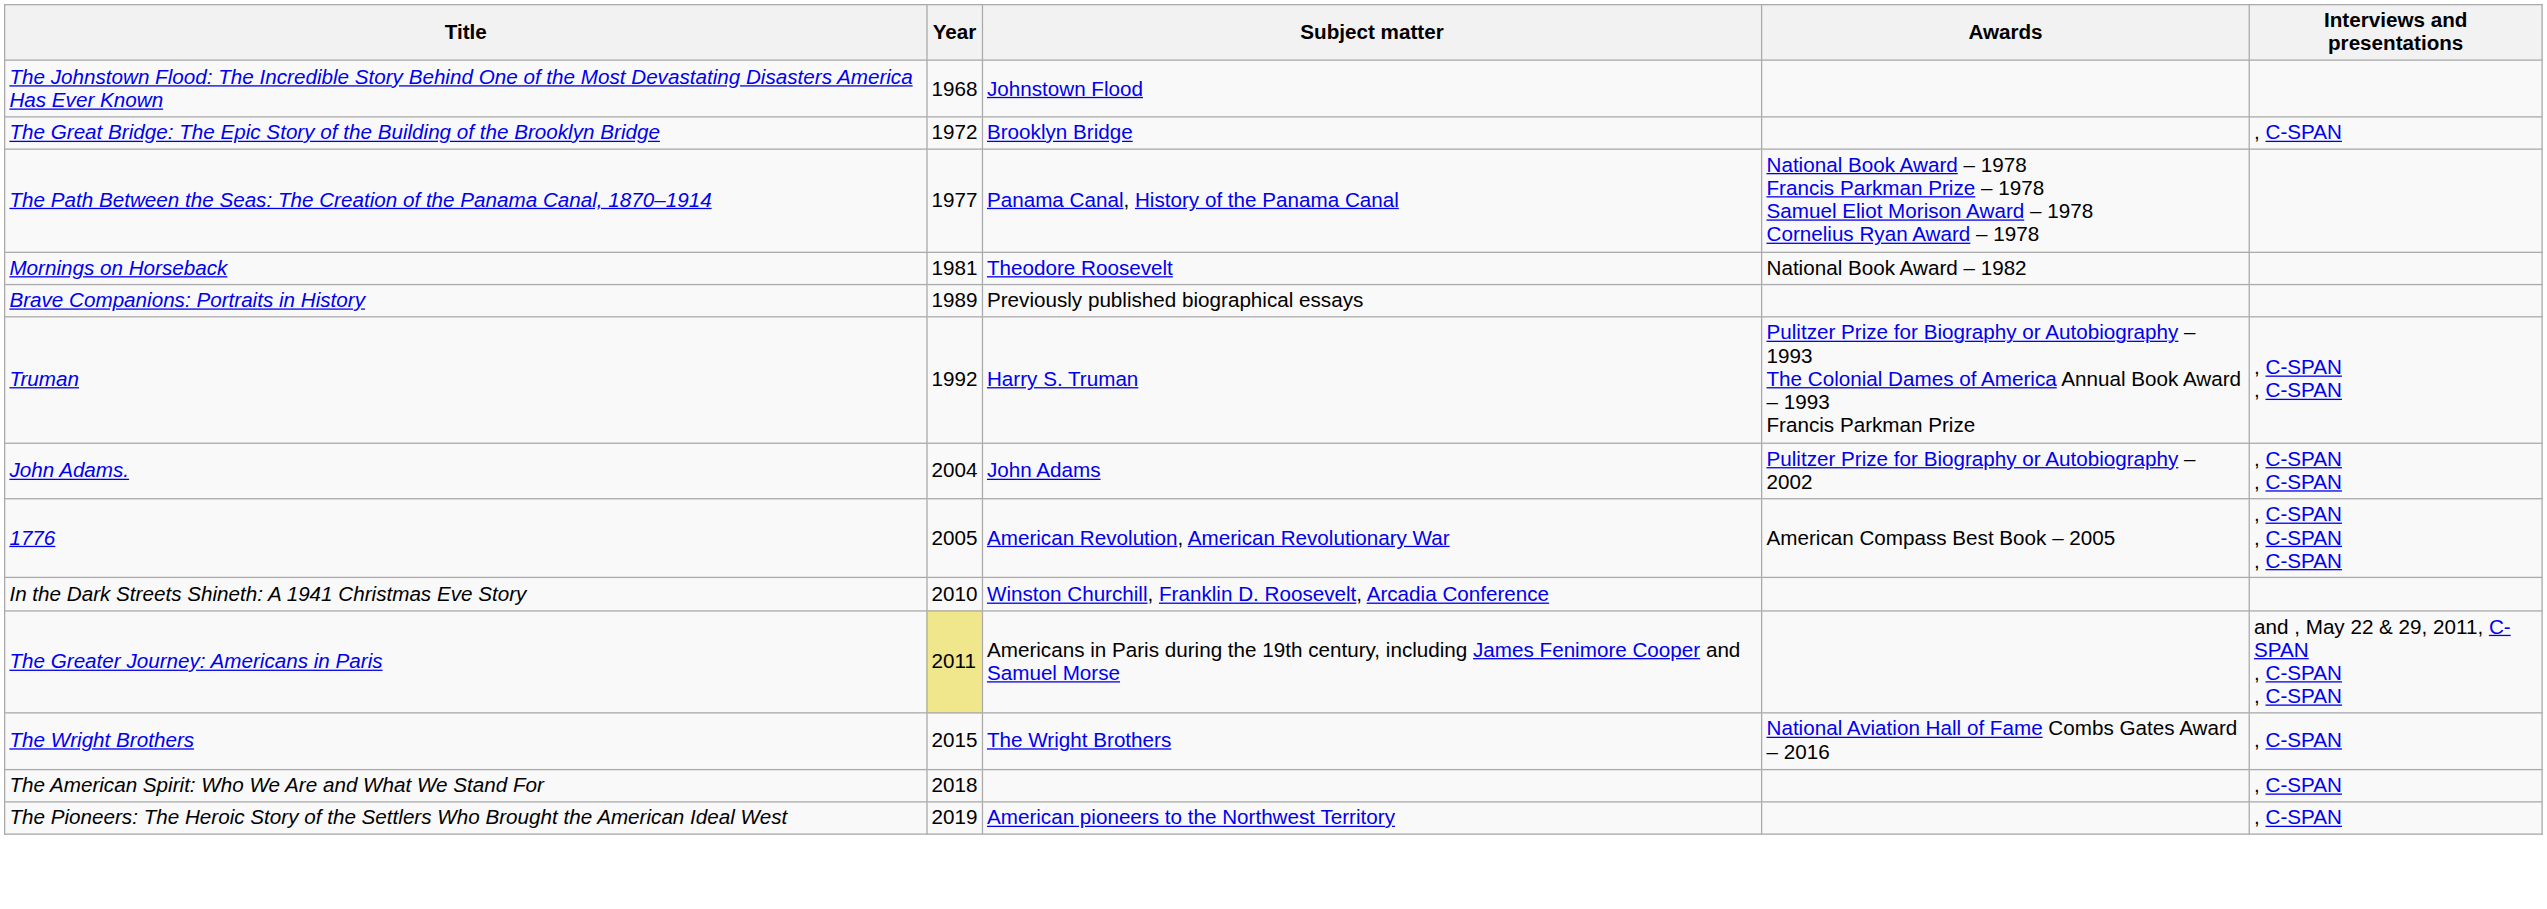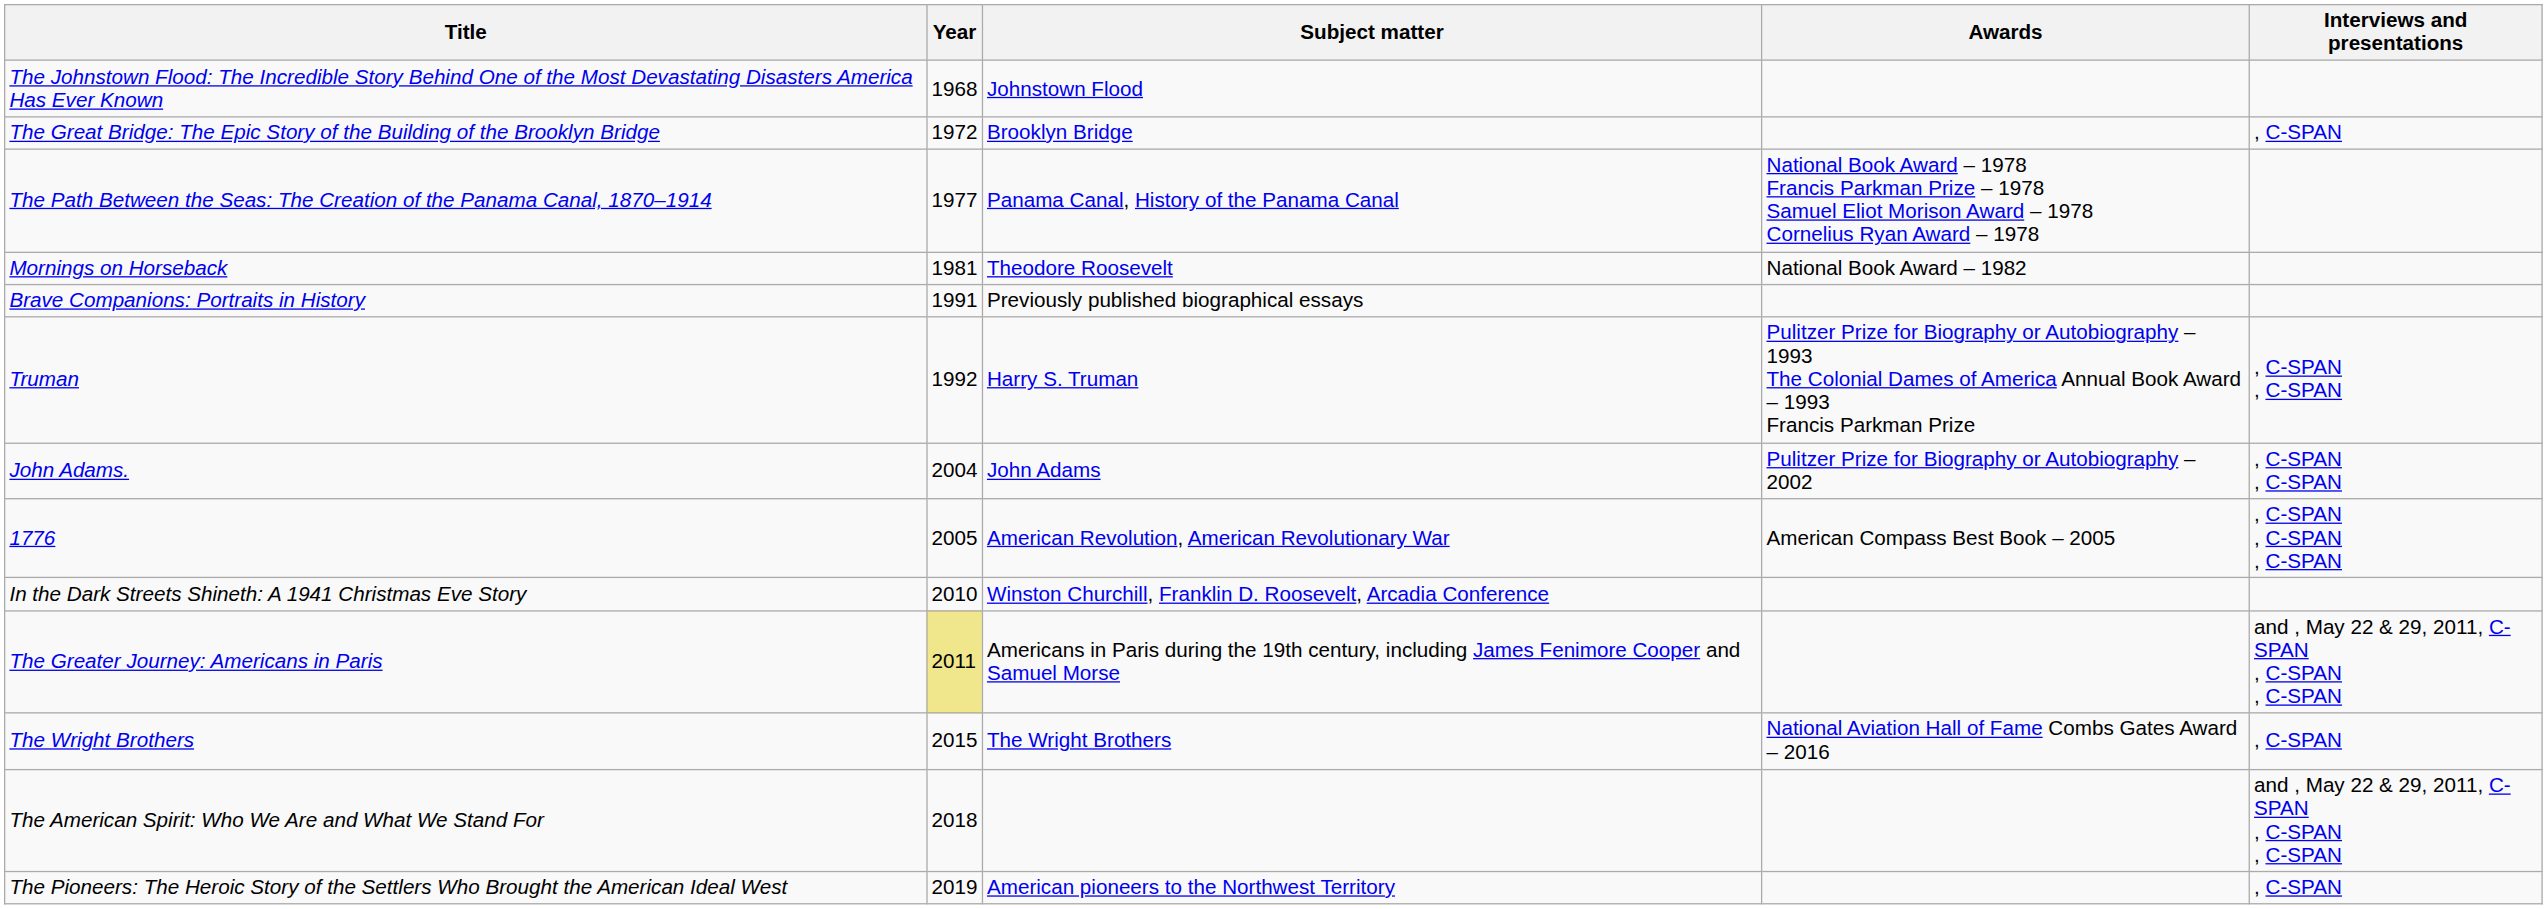Brave Companions: Portraits in History | Year: 1989 -> 1991
The American Spirit: Who We Are and What We Stand For | Interviews and presentations: , C-SPAN -> and , May 22 & 29, 2011, C-SPAN , C-SPAN , C-SPAN
